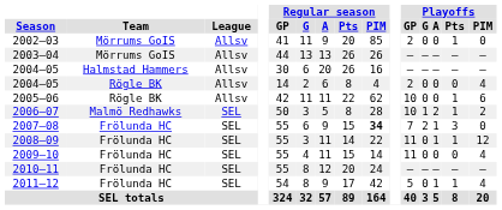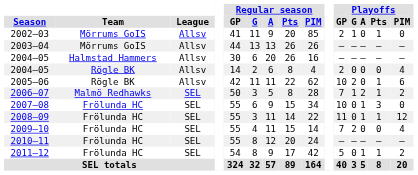2002–03 | Playoffs / G: 0 -> 1
2005–06 | Playoffs / G: 0 -> 2
2006–07 | Playoffs / GP: 10 -> 7
2007–08 | Regular season / PIM: bold -> normal
2007–08 | Playoffs / GP: 7 -> 10
2007–08 | Playoffs / G: 2 -> 0
2009–10 | Playoffs / GP: 11 -> 7
2009–10 | Playoffs / G: 0 -> 2
2011–12 | Playoffs / PIM: 4 -> 2
